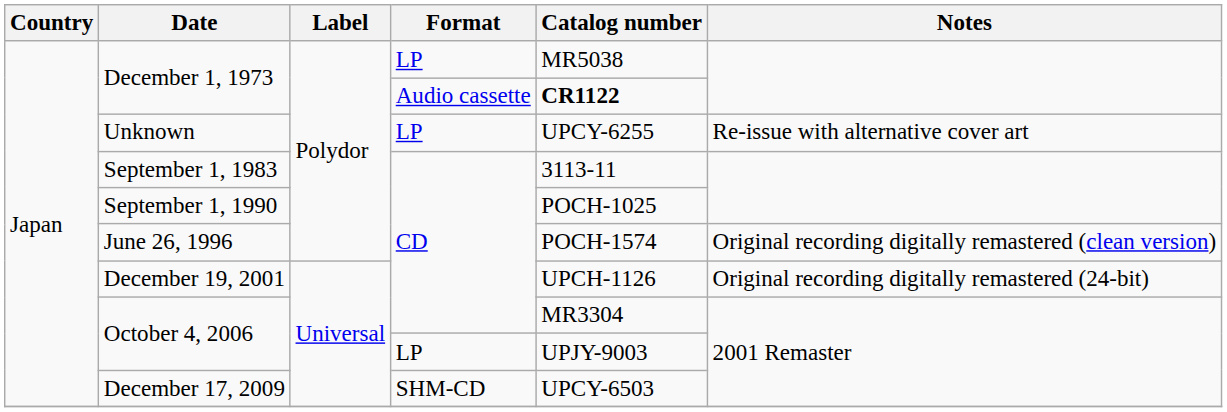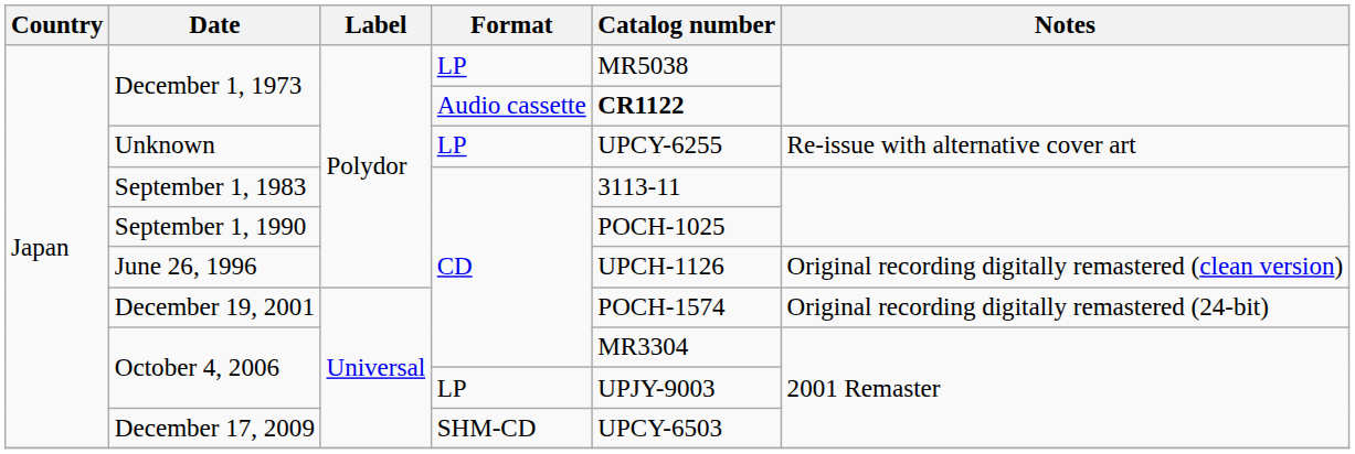June 26, 1996 | Catalog number: POCH-1574 -> UPCH-1126
December 19, 2001 | Catalog number: UPCH-1126 -> POCH-1574
